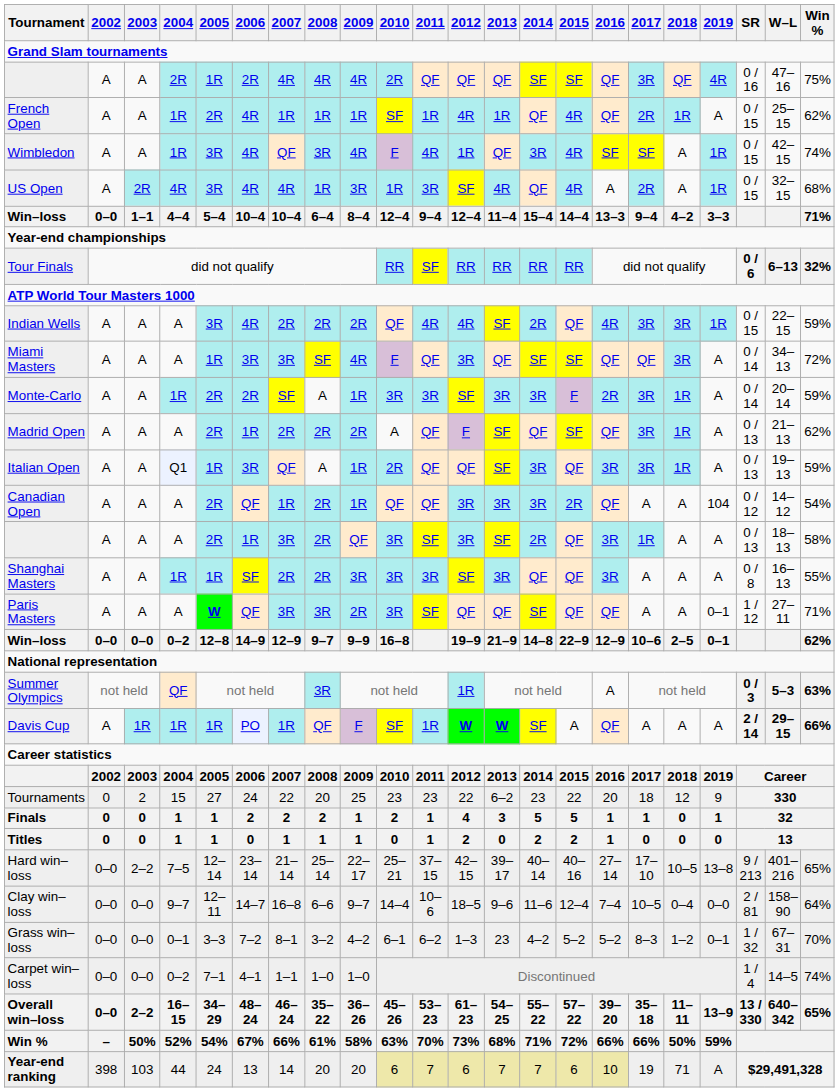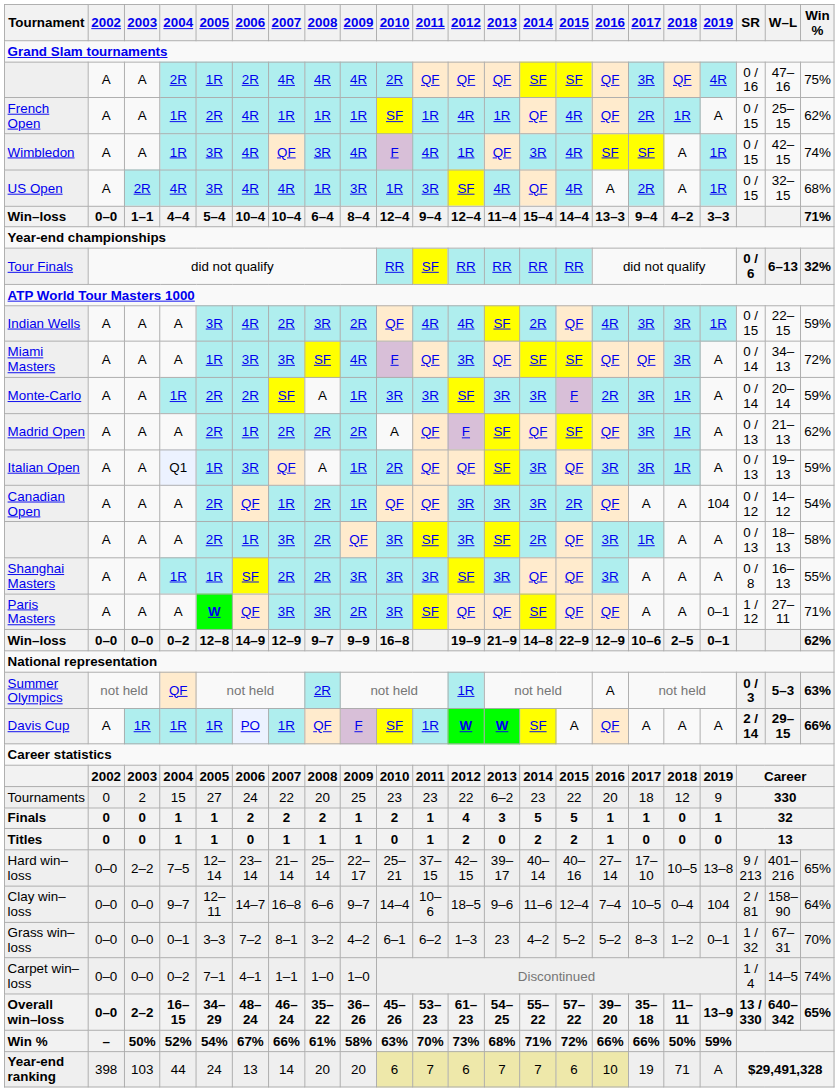Indian Wells | 2008: 2R -> 3R
Summer Olympics | 2008: 3R -> 2R
Clay win–loss | 2019: 0–0 -> 104
